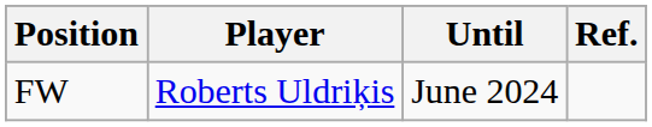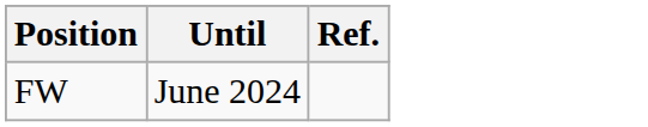- column: Player | Roberts Uldriķis
